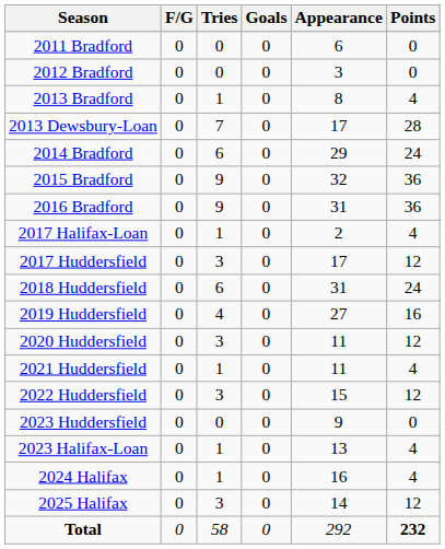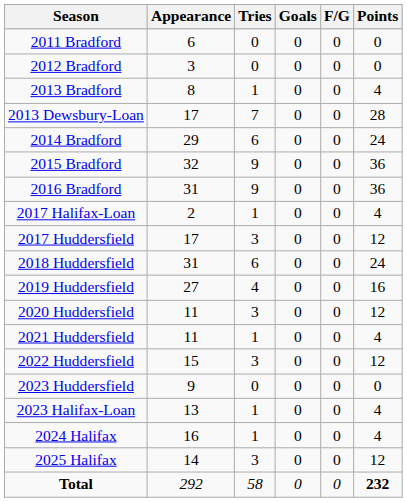columns swapped: Appearance <-> F/G
